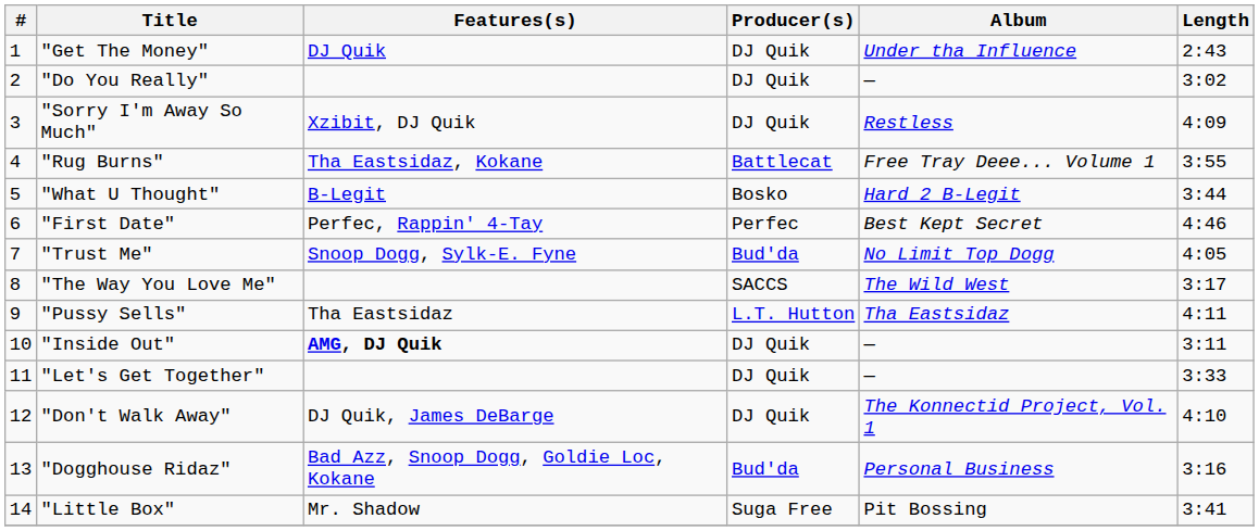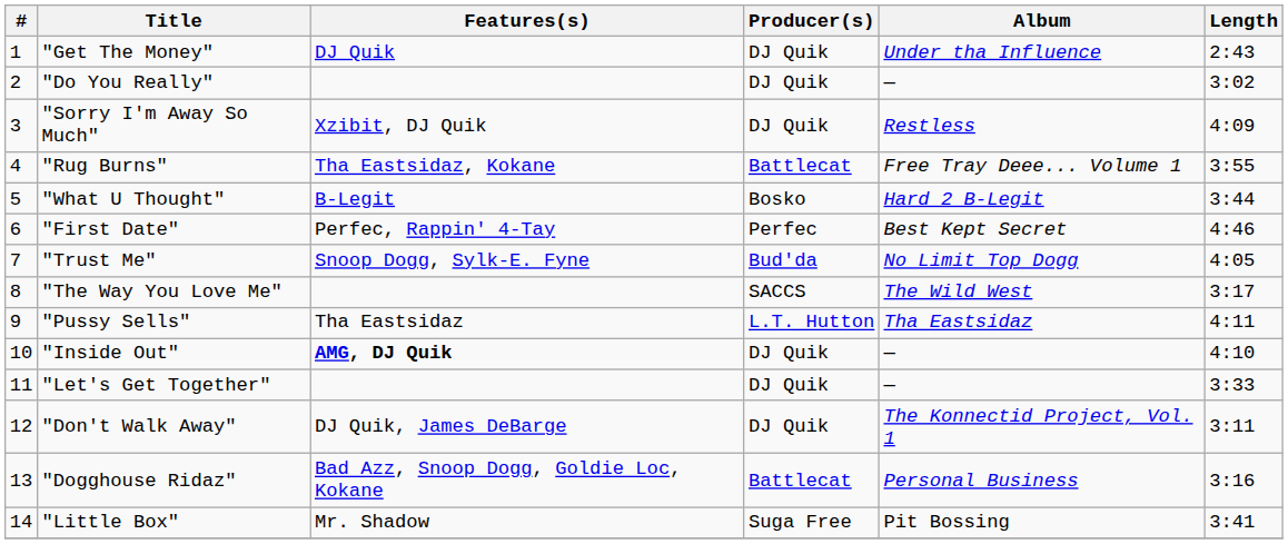"Inside Out" | Length: 3:11 -> 4:10
"Don't Walk Away" | Length: 4:10 -> 3:11
"Dogghouse Ridaz" | Producer(s): Bud'da -> Battlecat
